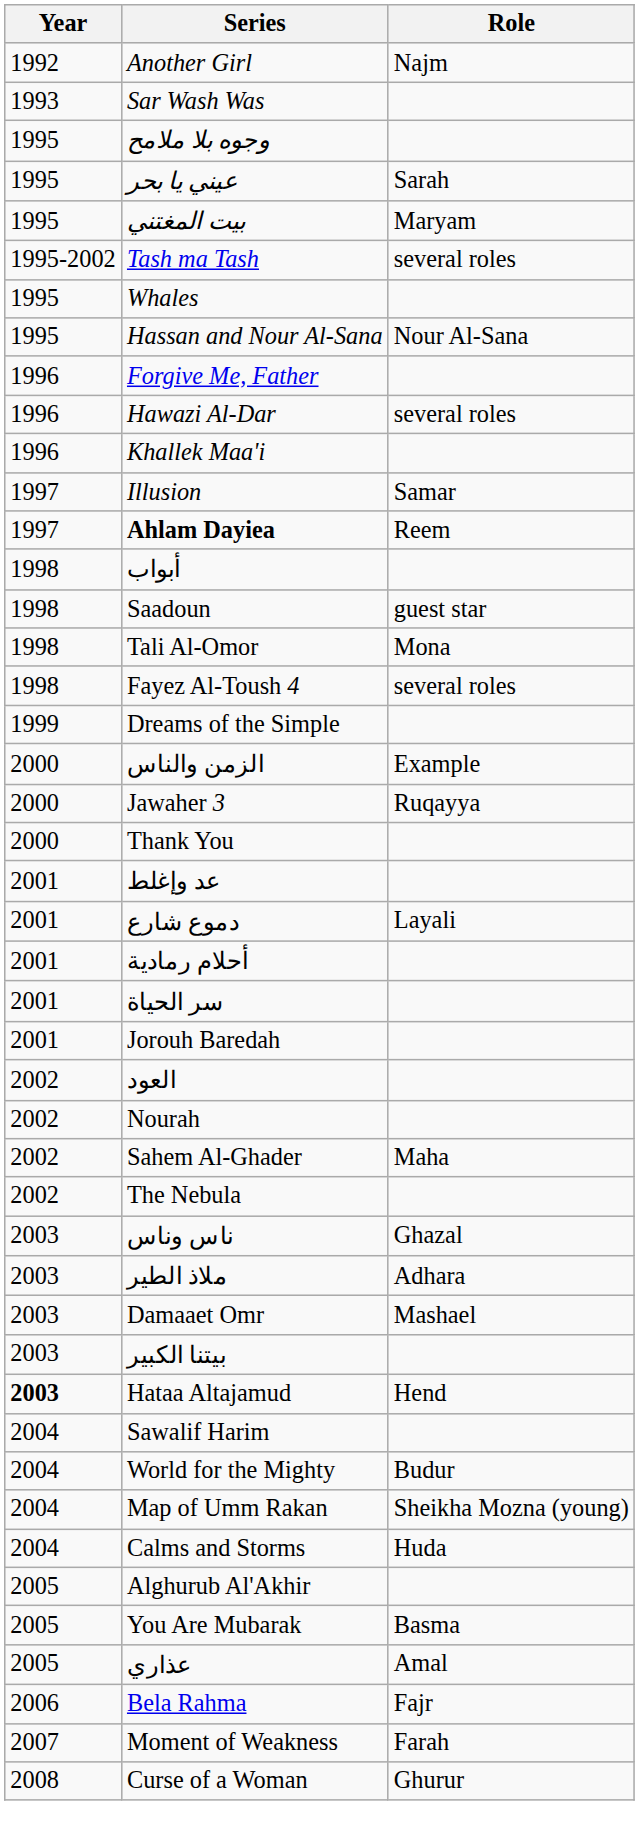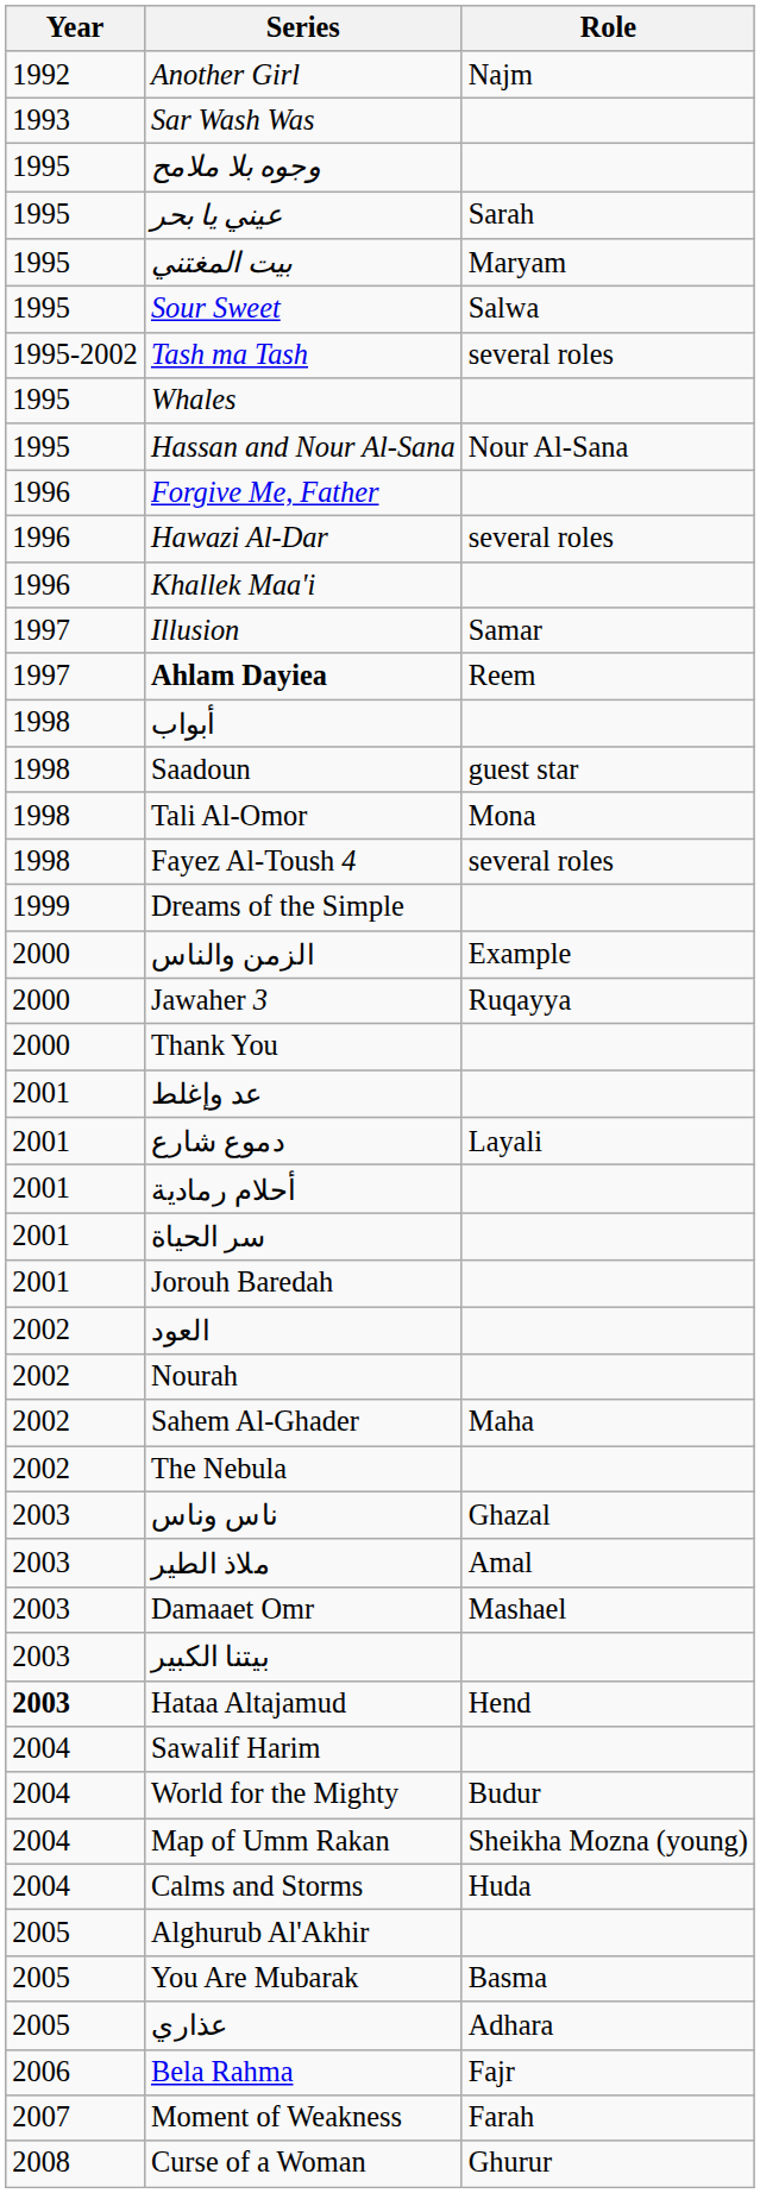+ row: 1995 | Sour Sweet | Salwa
ملاذ الطير | Role: Adhara -> Amal
عذاري | Role: Amal -> Adhara
